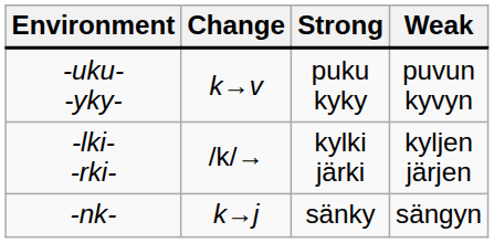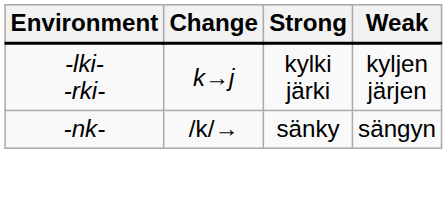- row: -uku- -yky- | k→v | puku kyky | puvun kyvyn
-lki- -rki- | Change: /k/→ -> k→j
-nk- | Change: k→j -> /k/→
